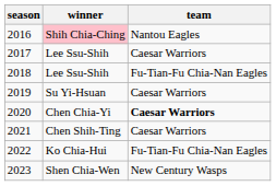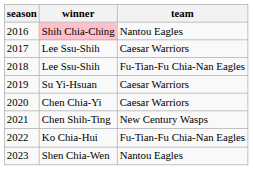2020 | team: bold -> normal
2021 | team: Caesar Warriors -> New Century Wasps
2023 | team: New Century Wasps -> Nantou Eagles
